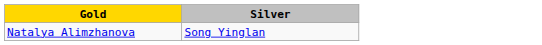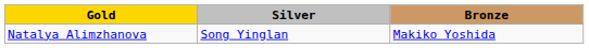+ column: Bronze | Makiko Yoshida
